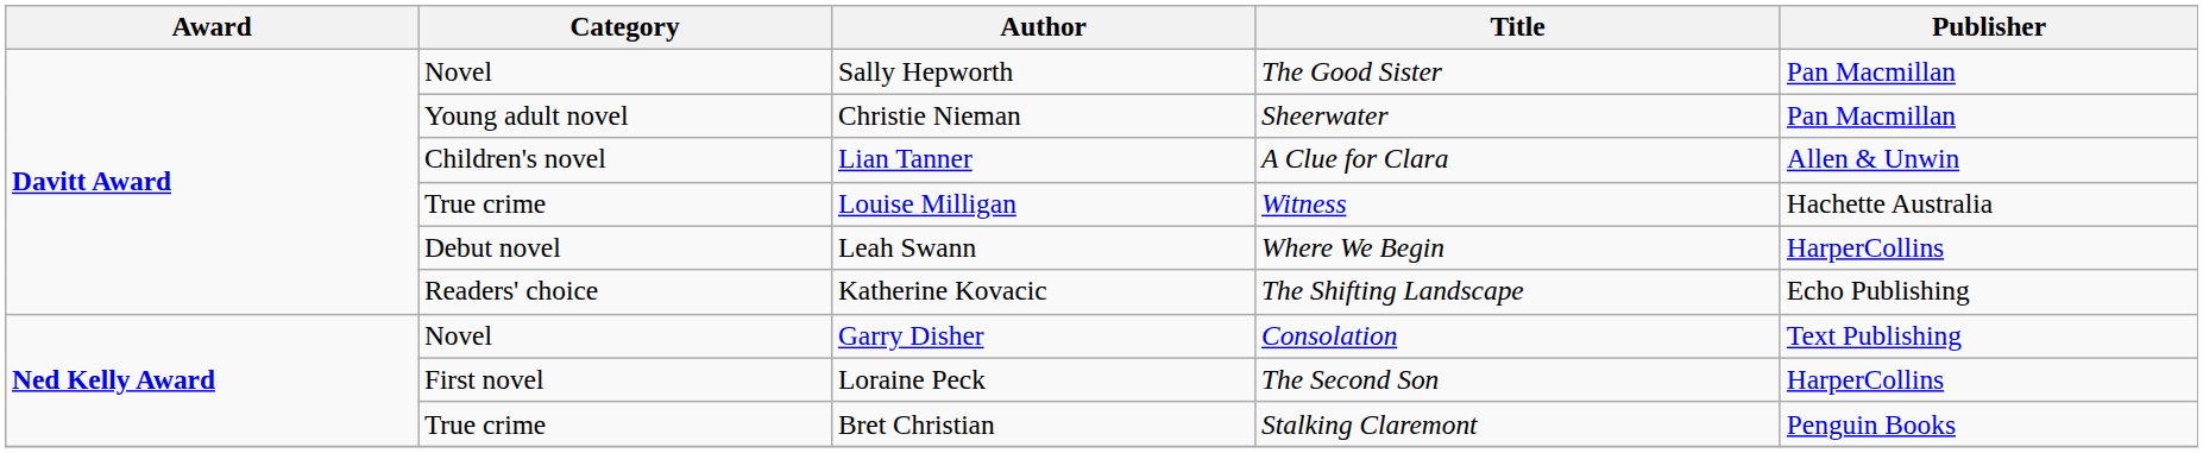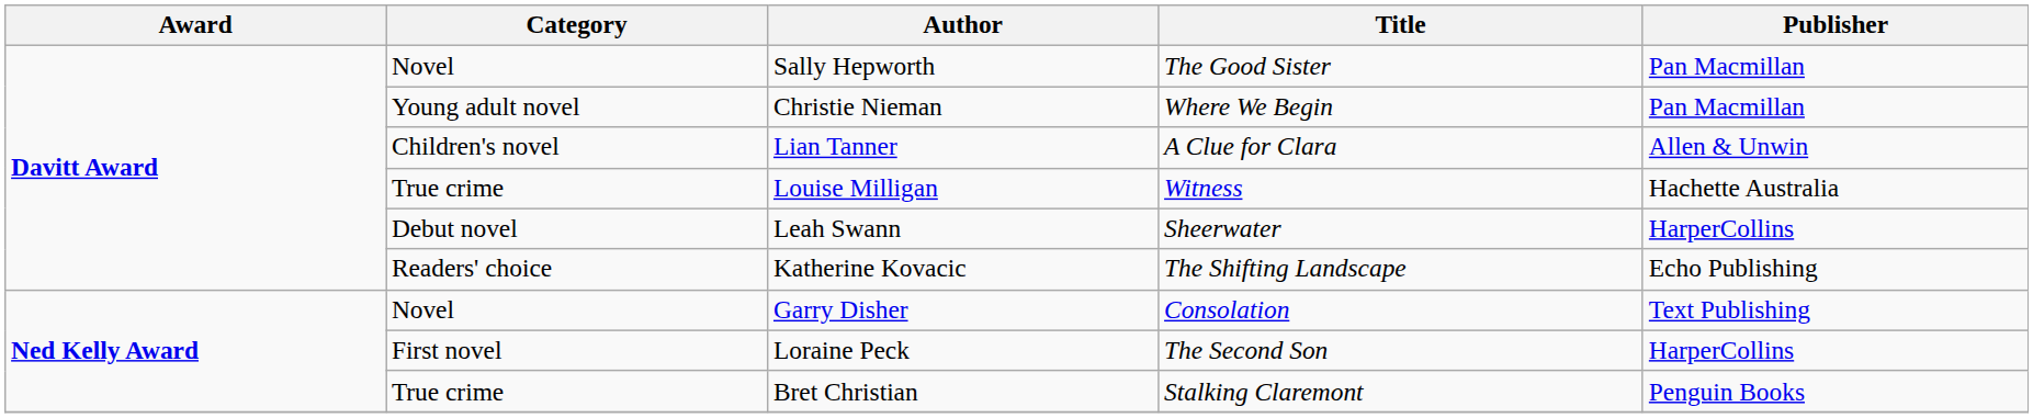Christie Nieman | Title: Sheerwater -> Where We Begin
Leah Swann | Title: Where We Begin -> Sheerwater
